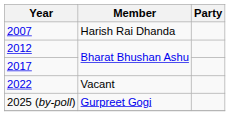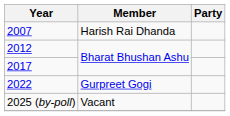2022 | Member: Vacant -> Gurpreet Gogi
2025 (by-poll) | Member: Gurpreet Gogi -> Vacant
